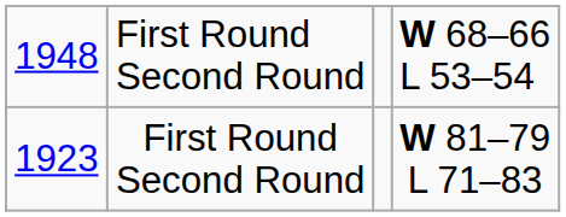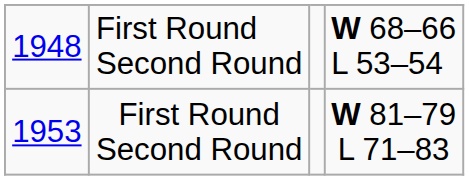First Round Second Round / W 81–79 L 71–83 | column 1: 1923 -> 1953
